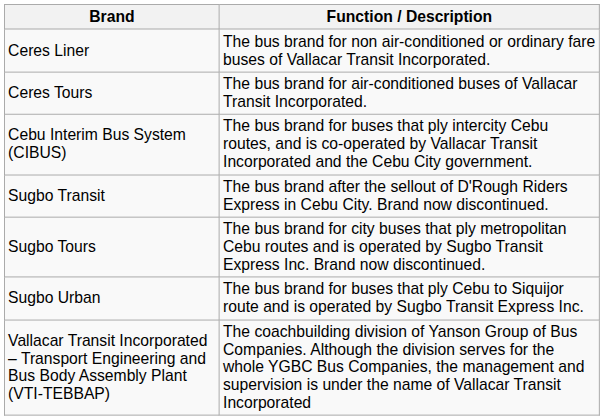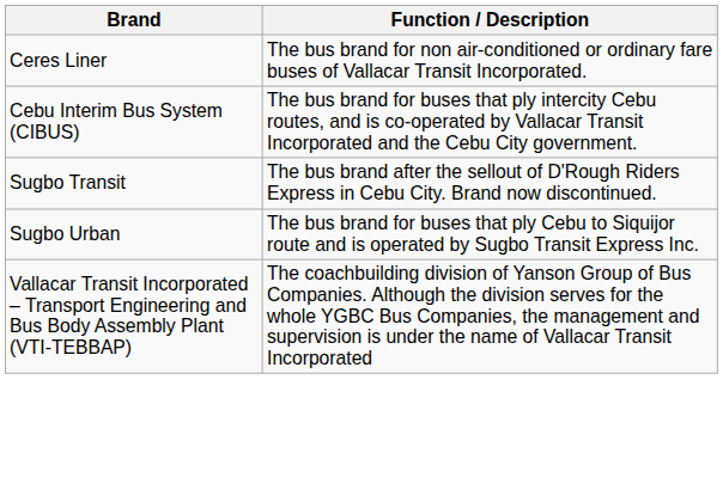- row: Ceres Tours | The bus brand for air-conditioned buses of Vallacar Transit Incorporated.
- row: Sugbo Tours | The bus brand for city buses that ply metropolitan Cebu routes and is operated by Sugbo Transit Express Inc. Brand now discontinued.
